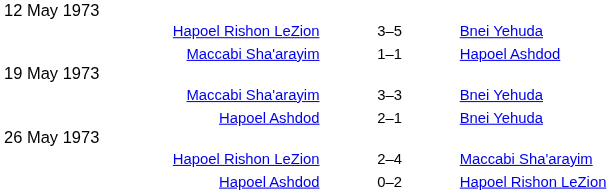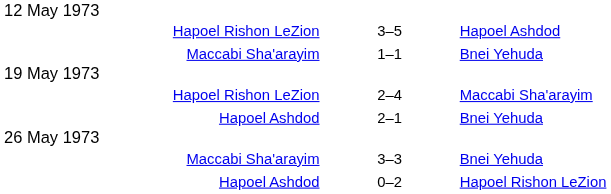Hapoel Rishon LeZion / 3–5 | column 3: Bnei Yehuda -> Hapoel Ashdod
Maccabi Sha'arayim / 1–1 | column 3: Hapoel Ashdod -> Bnei Yehuda
rows swapped: Maccabi Sha'arayim / 3–3 <-> Hapoel Rishon LeZion / 2–4
